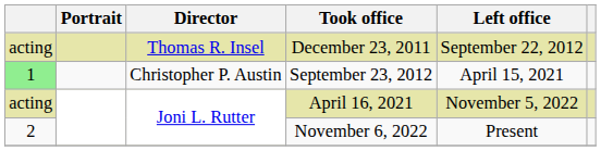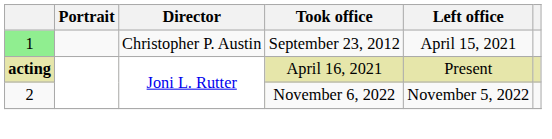- row: acting | Thomas R. Insel | December 23, 2011 | September 22, 2012
April 16, 2021 | column 1: normal -> bold
April 16, 2021 | Left office: November 5, 2022 -> Present
November 6, 2022 | Left office: Present -> November 5, 2022
